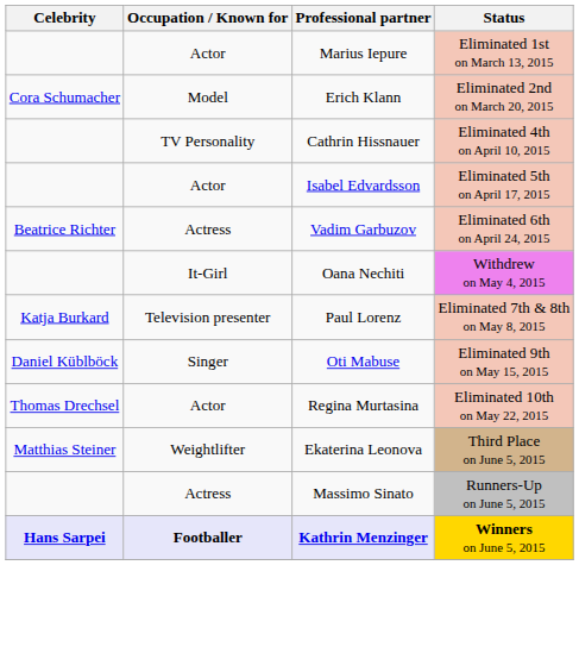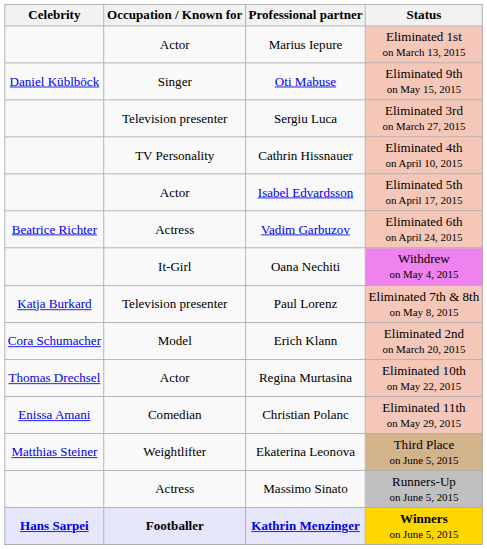rows swapped: Erich Klann <-> Oti Mabuse
+ row: Television presenter | Sergiu Luca | Eliminated 3rd on March 27, 2015
+ row: Enissa Amani | Comedian | Christian Polanc | Eliminated 11th on May 29, 2015
